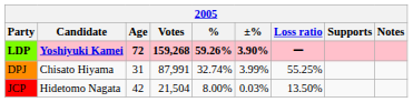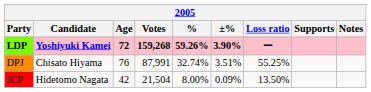DPJ | Age: 31 -> 76
DPJ | ±%: 3.99% -> 3.51%
JCP | ±%: 0.03% -> 0.09%
